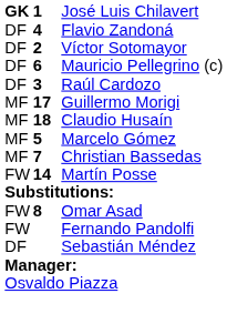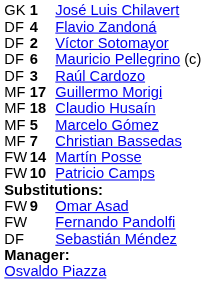José Luis Chilavert | column 1: bold -> normal
+ row: FW | 10 | Patricio Camps
Omar Asad | column 2: 8 -> 9
